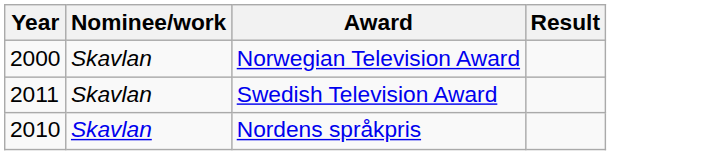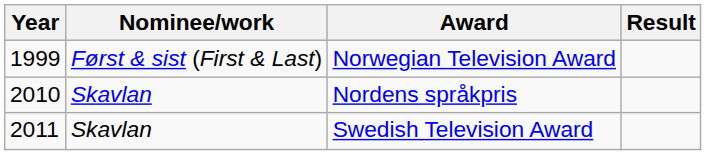Norwegian Television Award | Year: 2000 -> 1999
Norwegian Television Award | Nominee/work: Skavlan -> Først & sist (First & Last)
rows swapped: Nordens språkpris <-> Swedish Television Award
